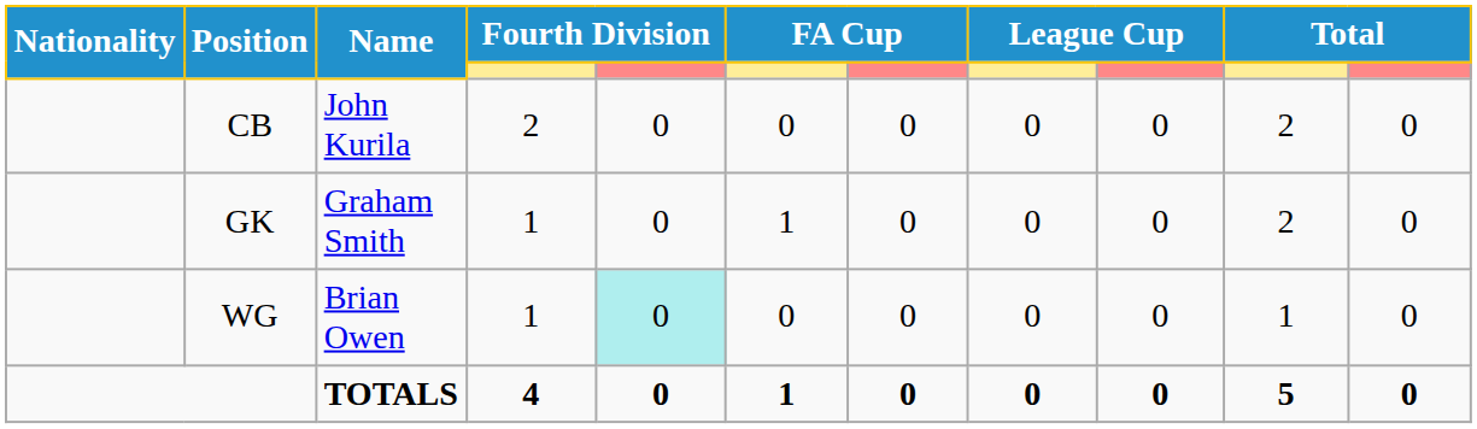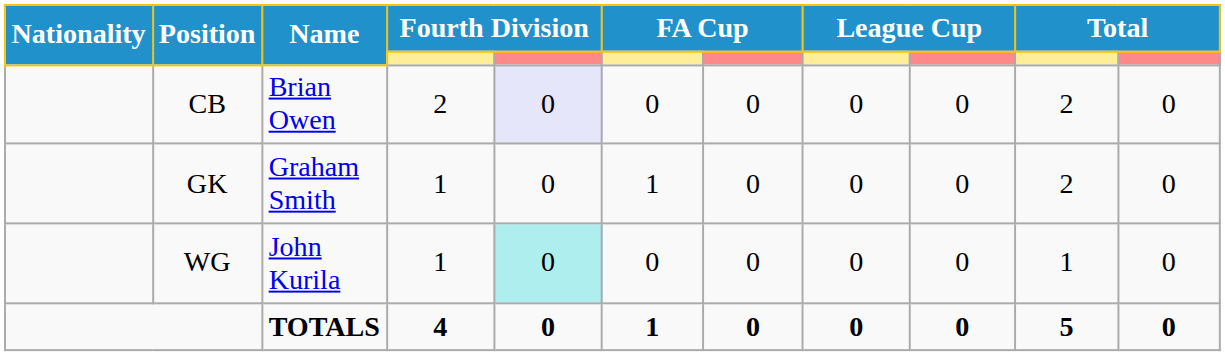CB | Name: John Kurila -> Brian Owen
CB | column 5: no background -> lavender background
WG | Name: Brian Owen -> John Kurila
